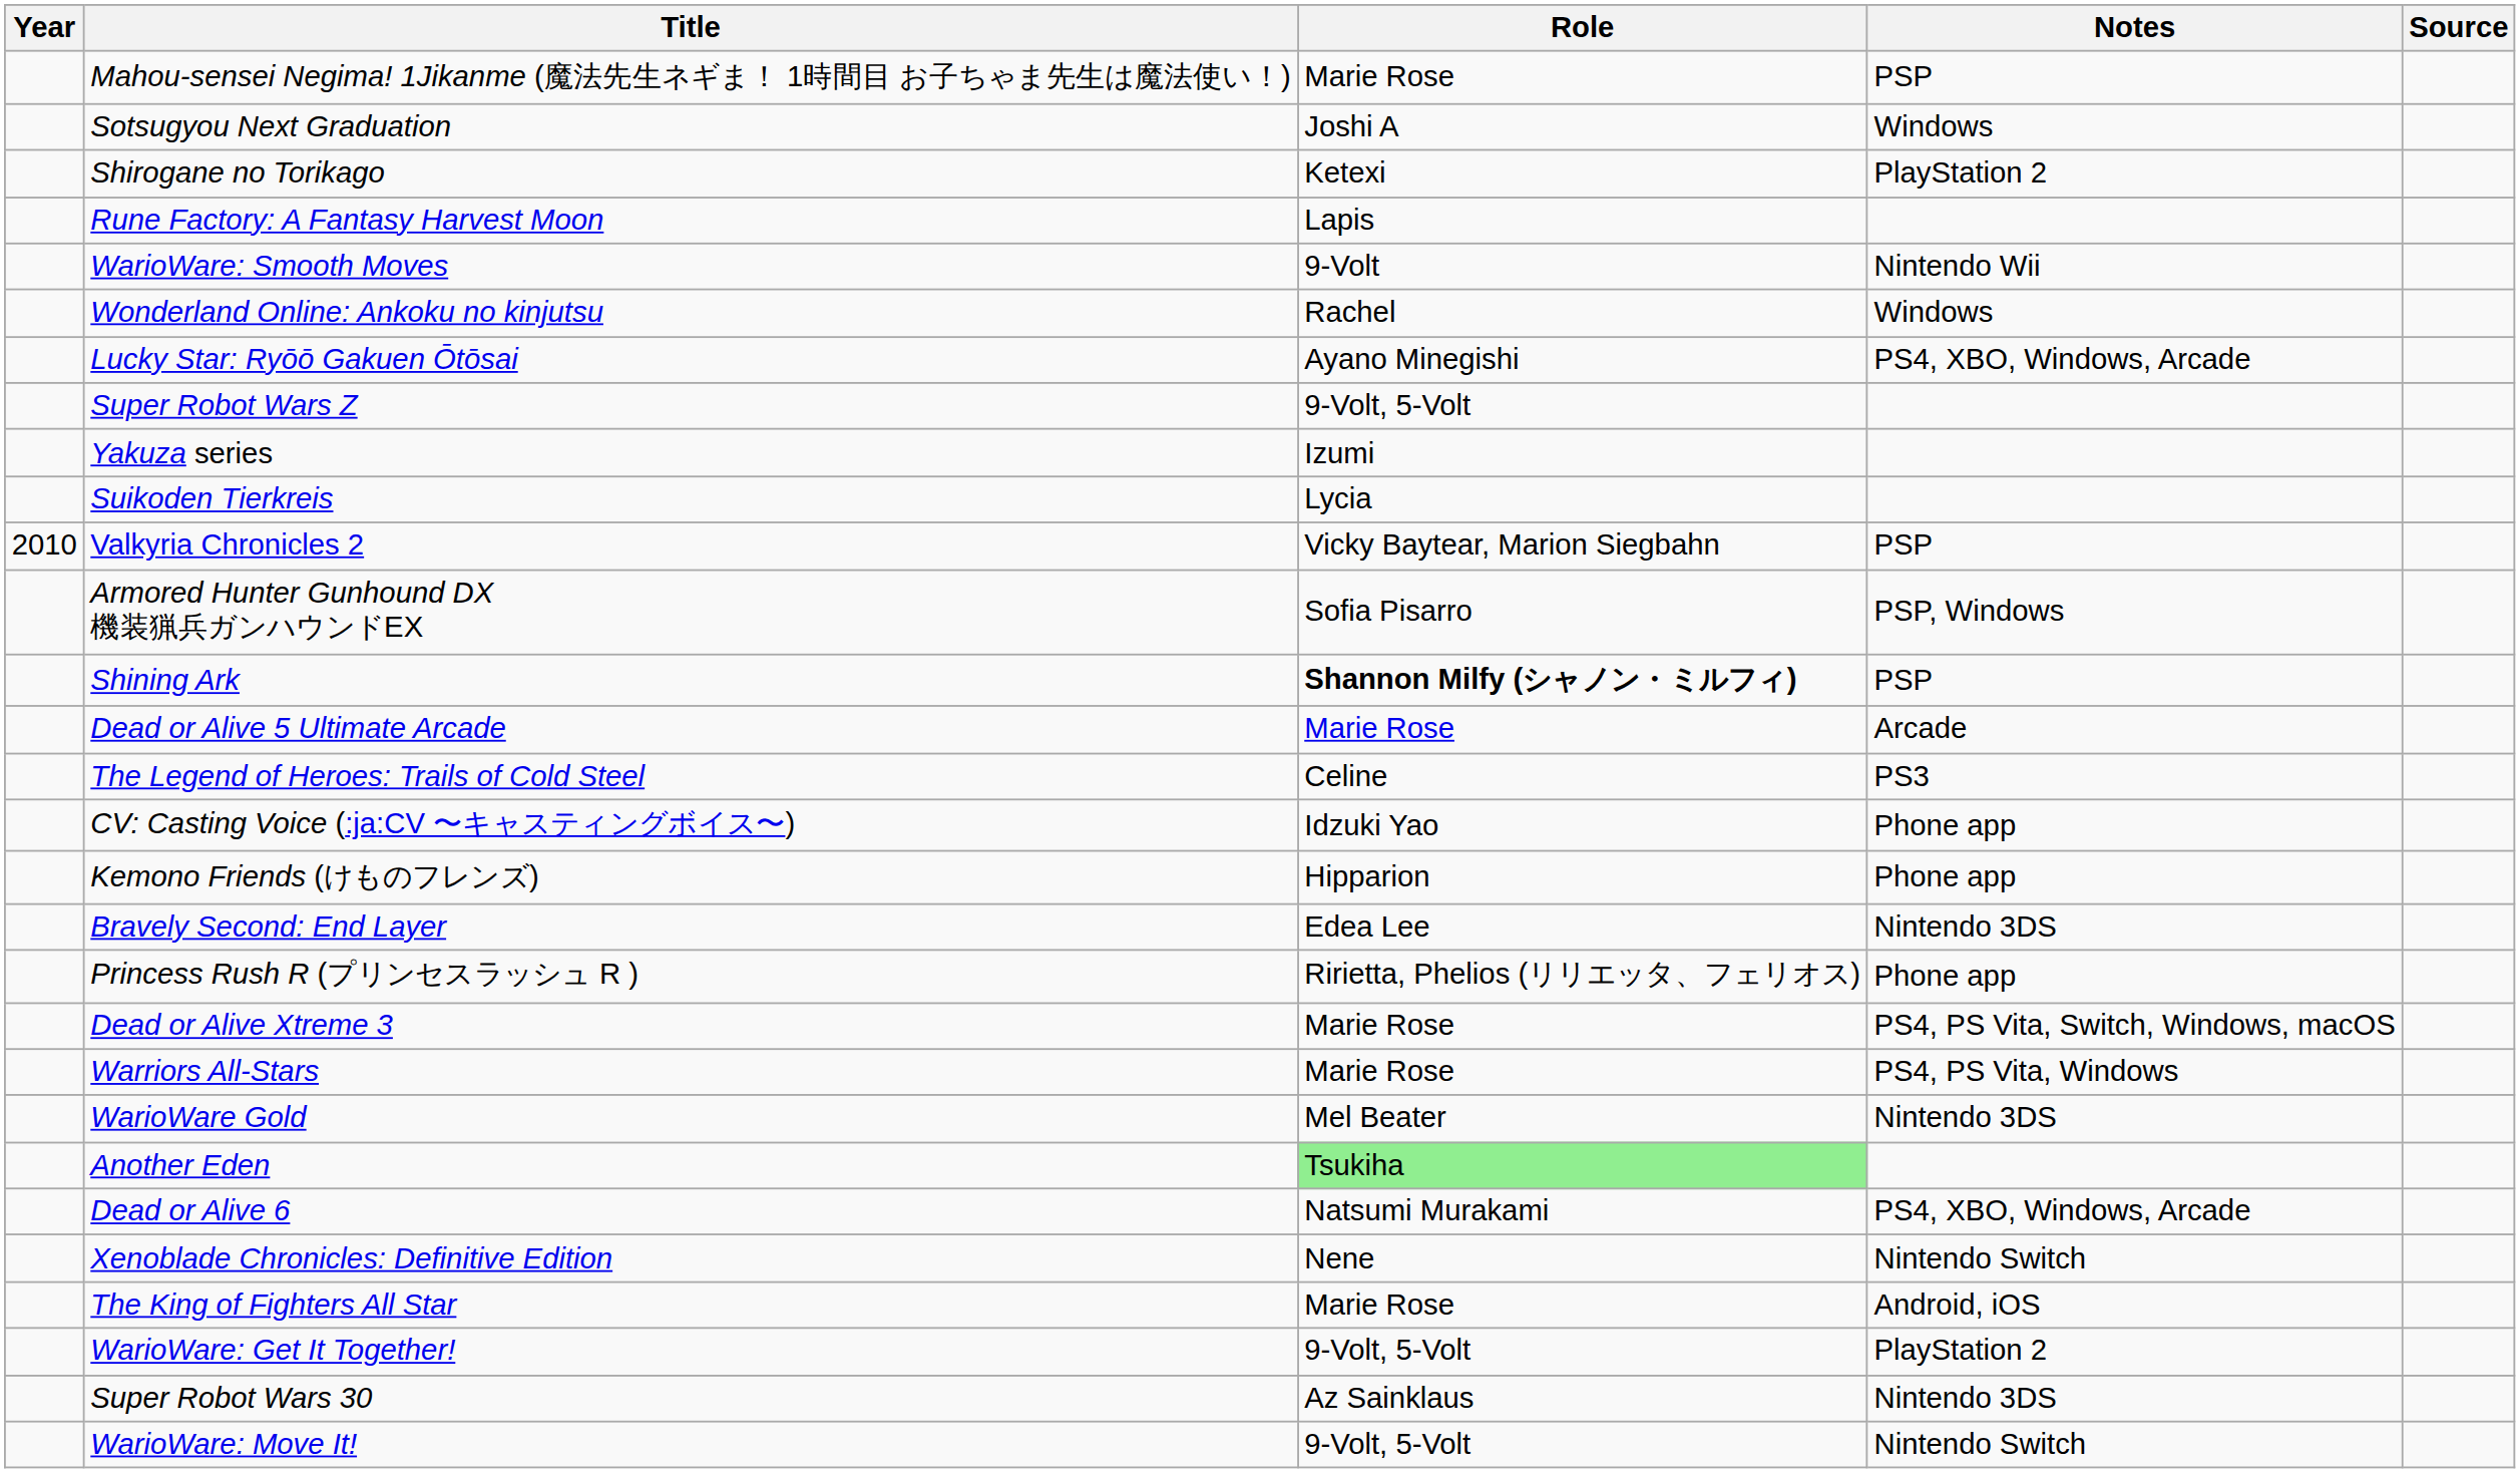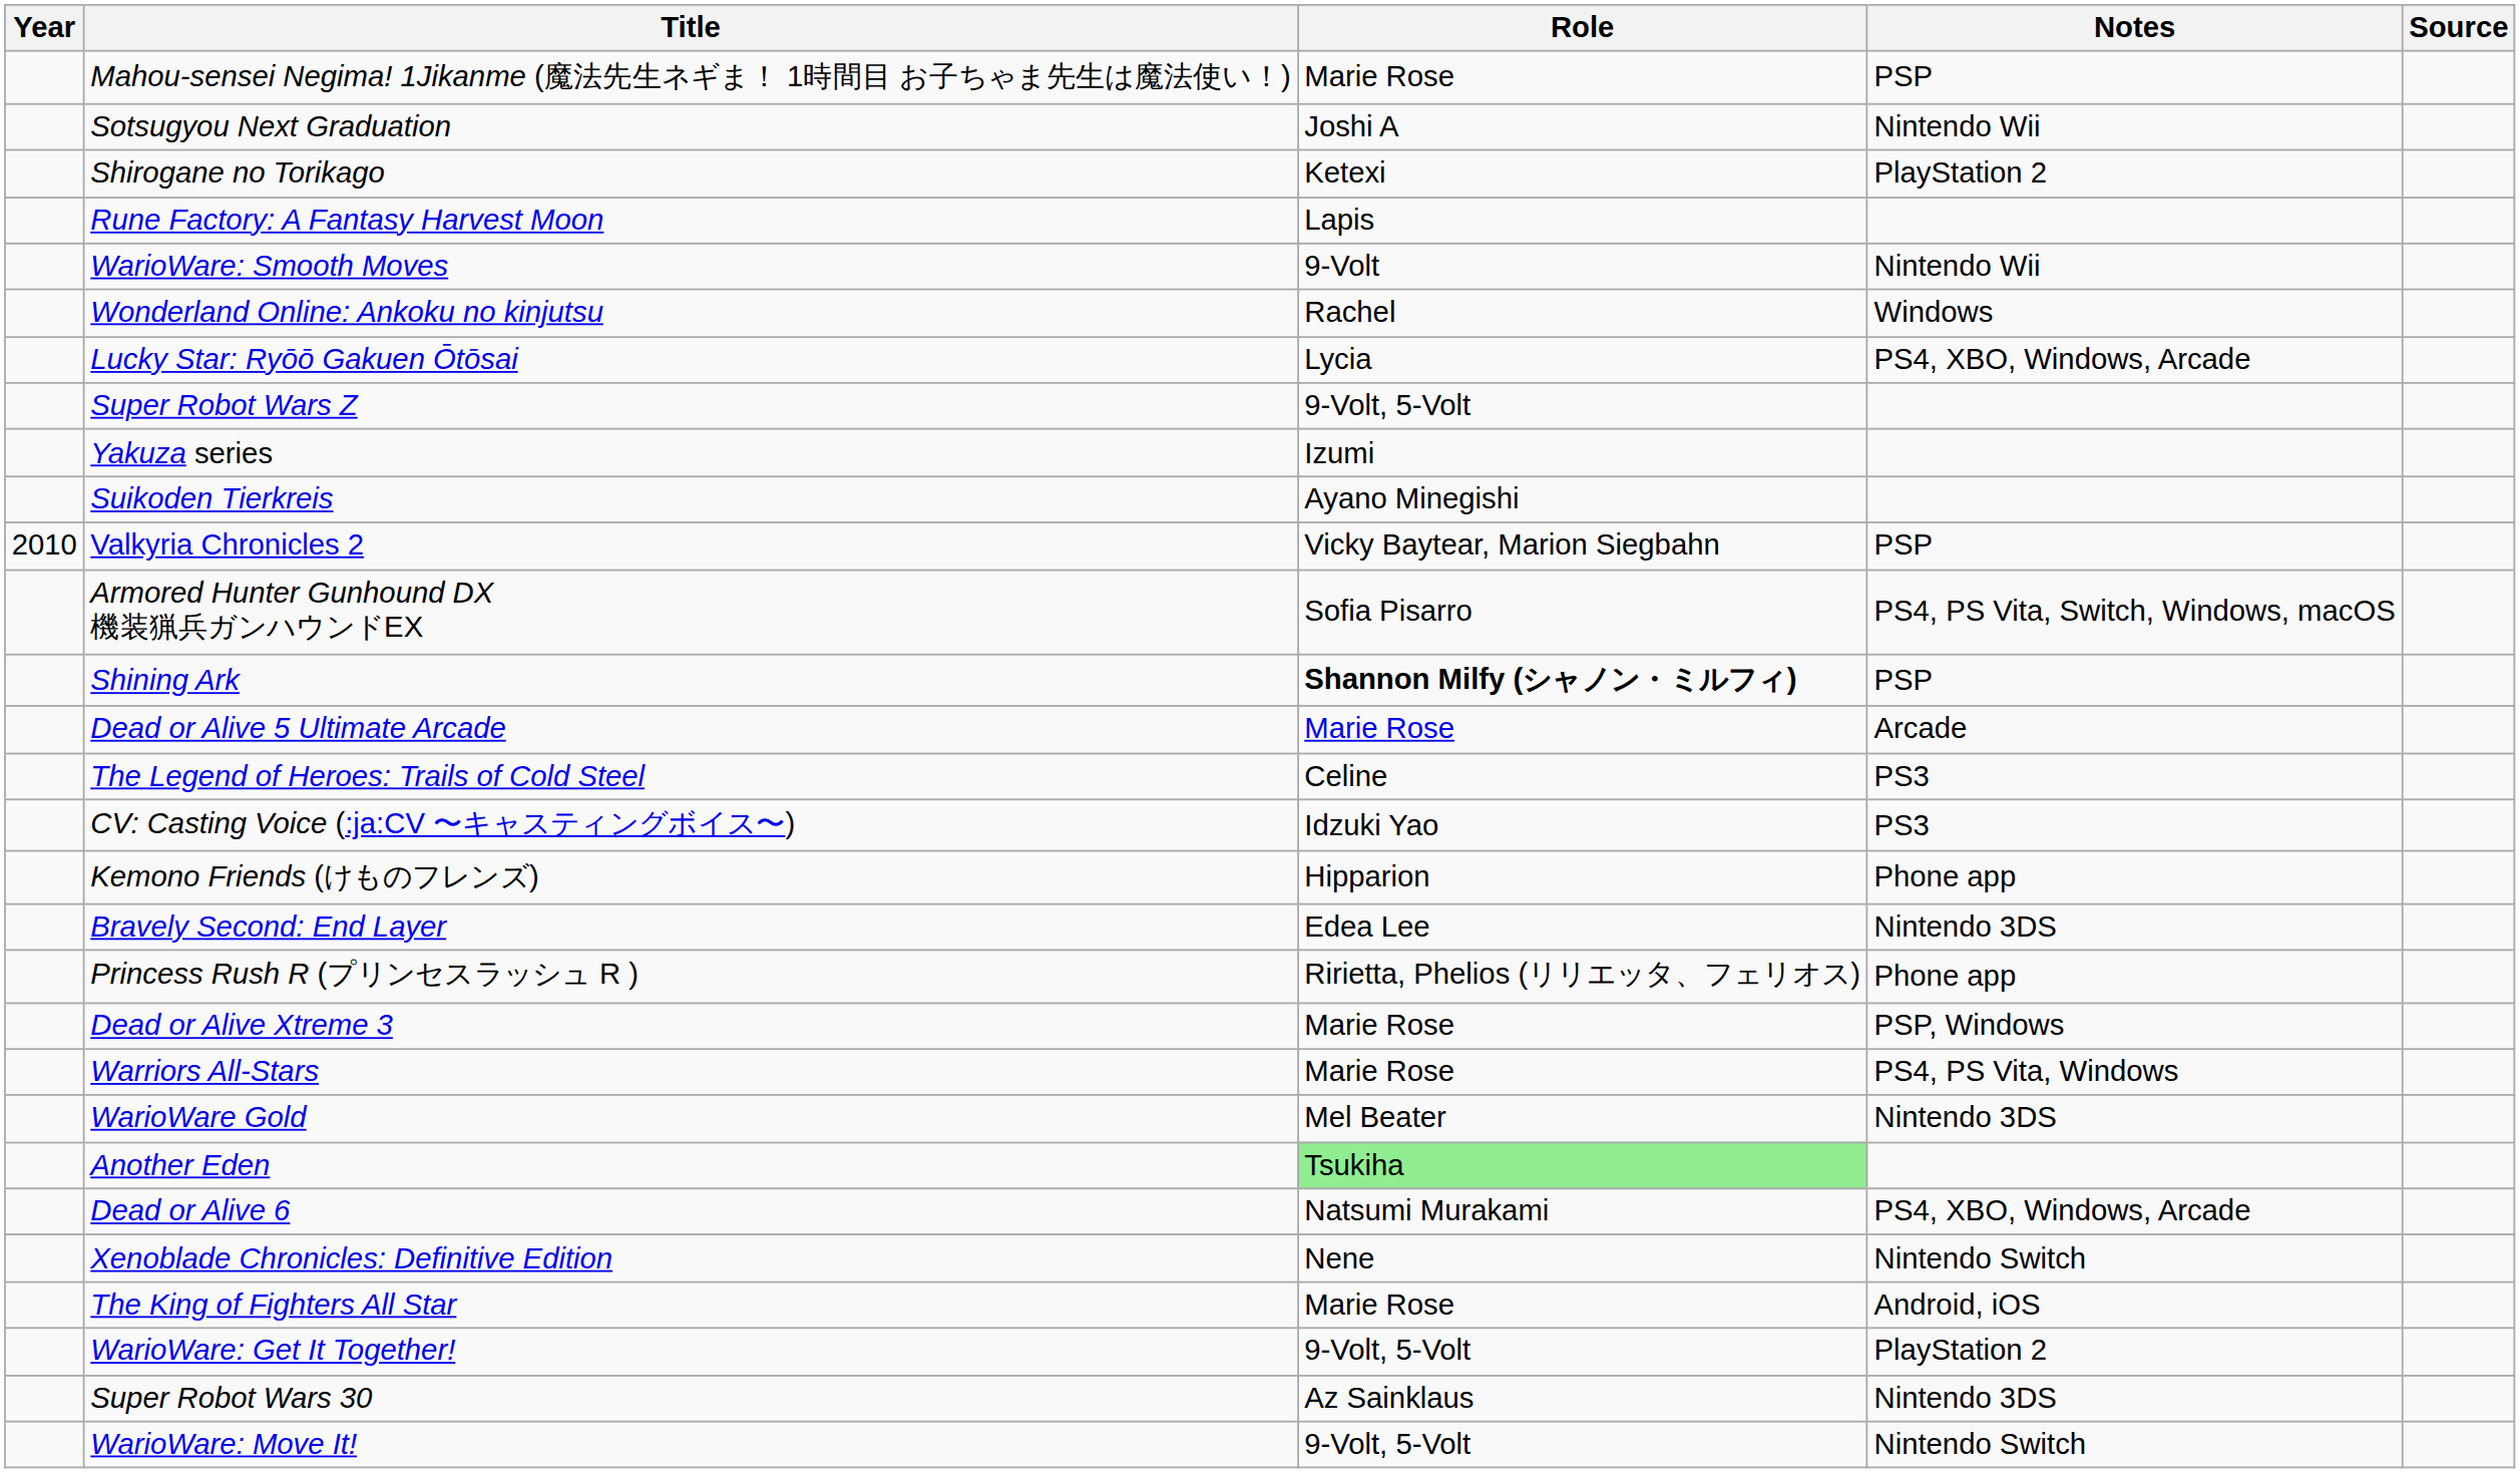Sotsugyou Next Graduation | Notes: Windows -> Nintendo Wii
Lucky Star: Ryōō Gakuen Ōtōsai | Role: Ayano Minegishi -> Lycia
Suikoden Tierkreis | Role: Lycia -> Ayano Minegishi
Armored Hunter Gunhound DX 機装猟兵ガンハウンドEX | Notes: PSP, Windows -> PS4, PS Vita, Switch, Windows, macOS
CV: Casting Voice (:ja:CV 〜キャスティングボイス〜) | Notes: Phone app -> PS3
Dead or Alive Xtreme 3 | Notes: PS4, PS Vita, Switch, Windows, macOS -> PSP, Windows
